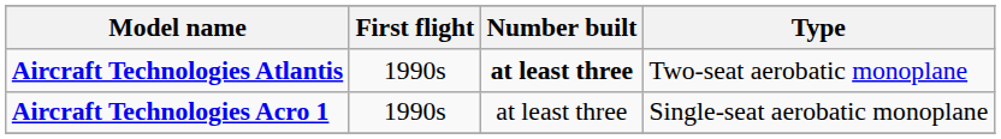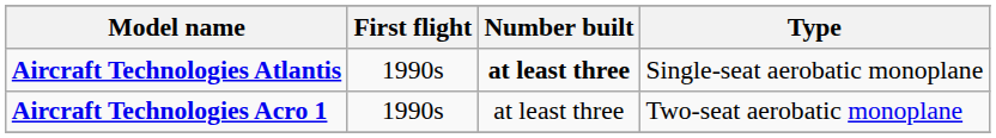Aircraft Technologies Atlantis | Type: Two-seat aerobatic monoplane -> Single-seat aerobatic monoplane
Aircraft Technologies Acro 1 | Type: Single-seat aerobatic monoplane -> Two-seat aerobatic monoplane
